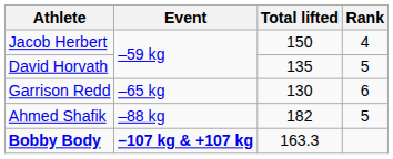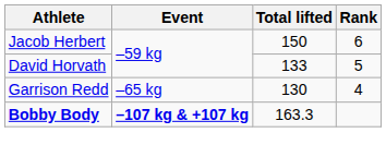Jacob Herbert | Rank: 4 -> 6
David Horvath | Total lifted: 135 -> 133
Garrison Redd | Rank: 6 -> 4
- row: Ahmed Shafik | –88 kg | 182 | 5
